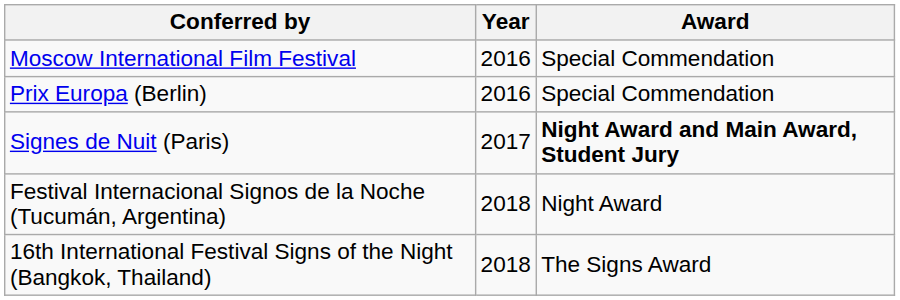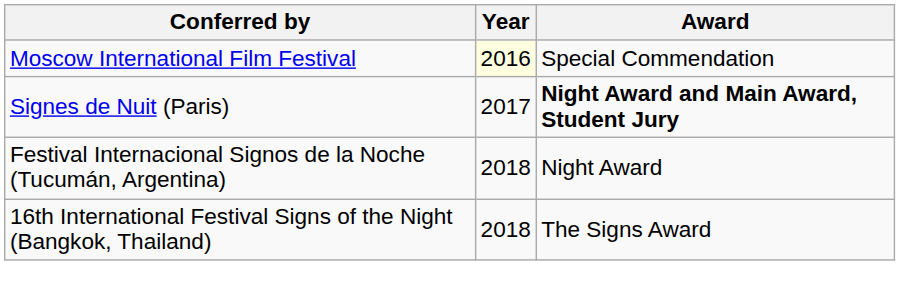Moscow International Film Festival | Year: no background -> lightyellow background
- row: Prix Europa (Berlin) | 2016 | Special Commendation
